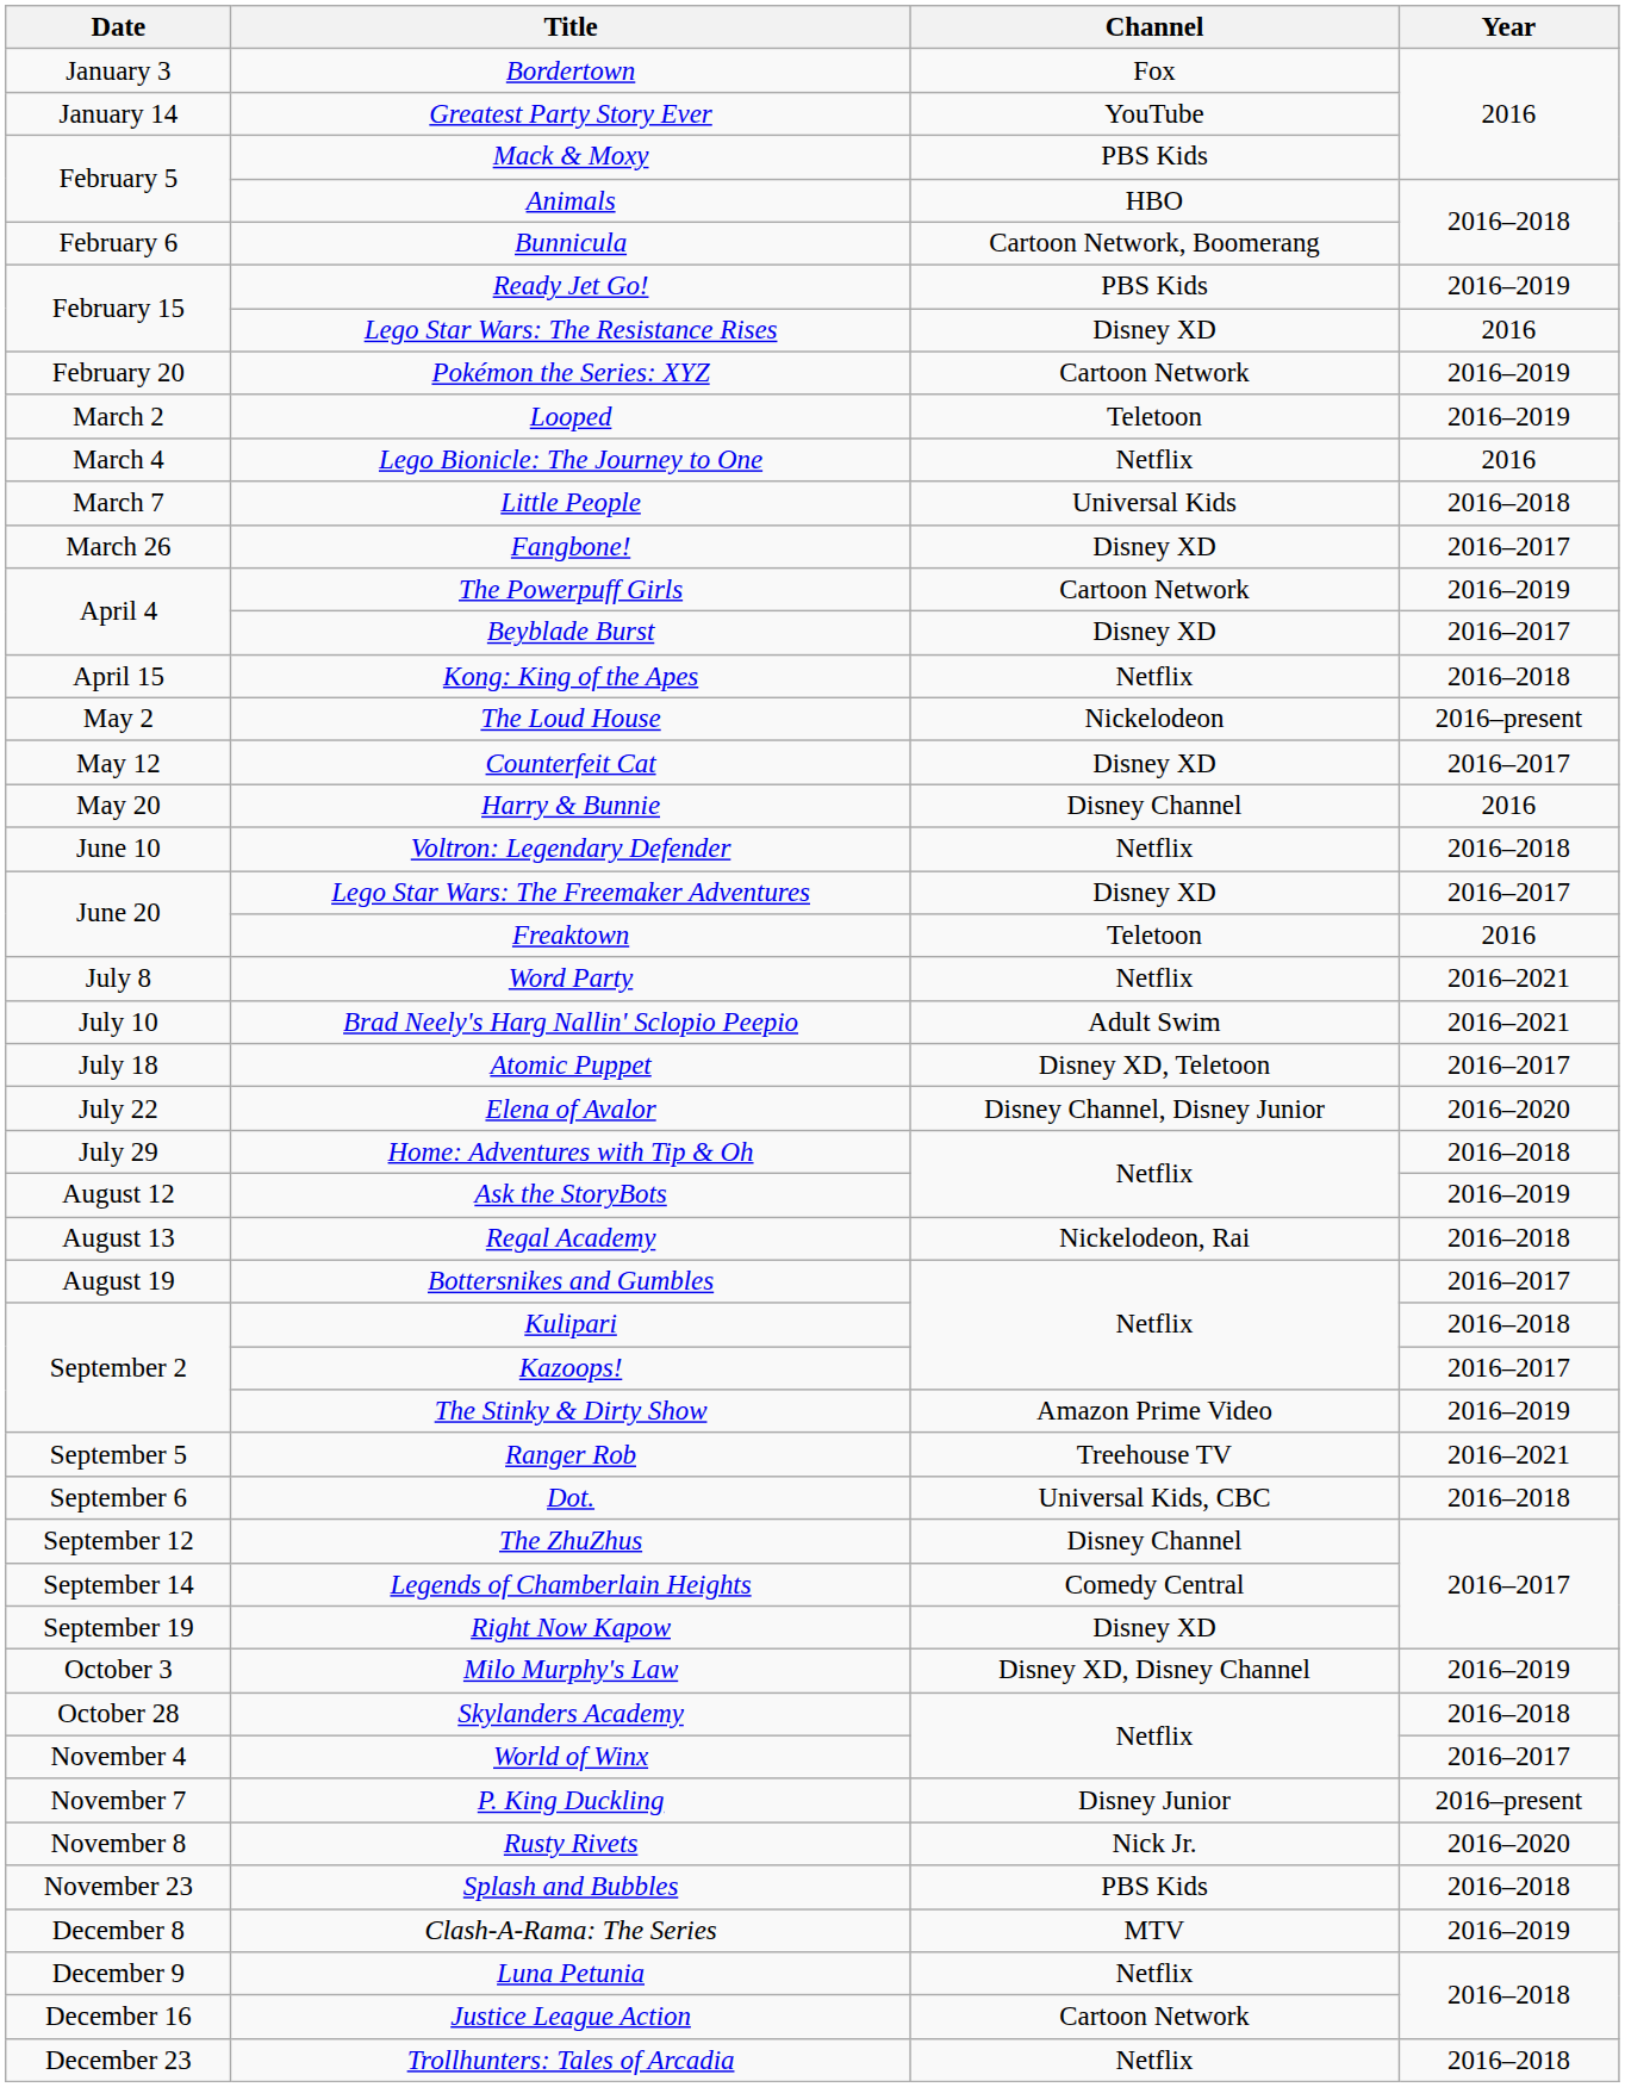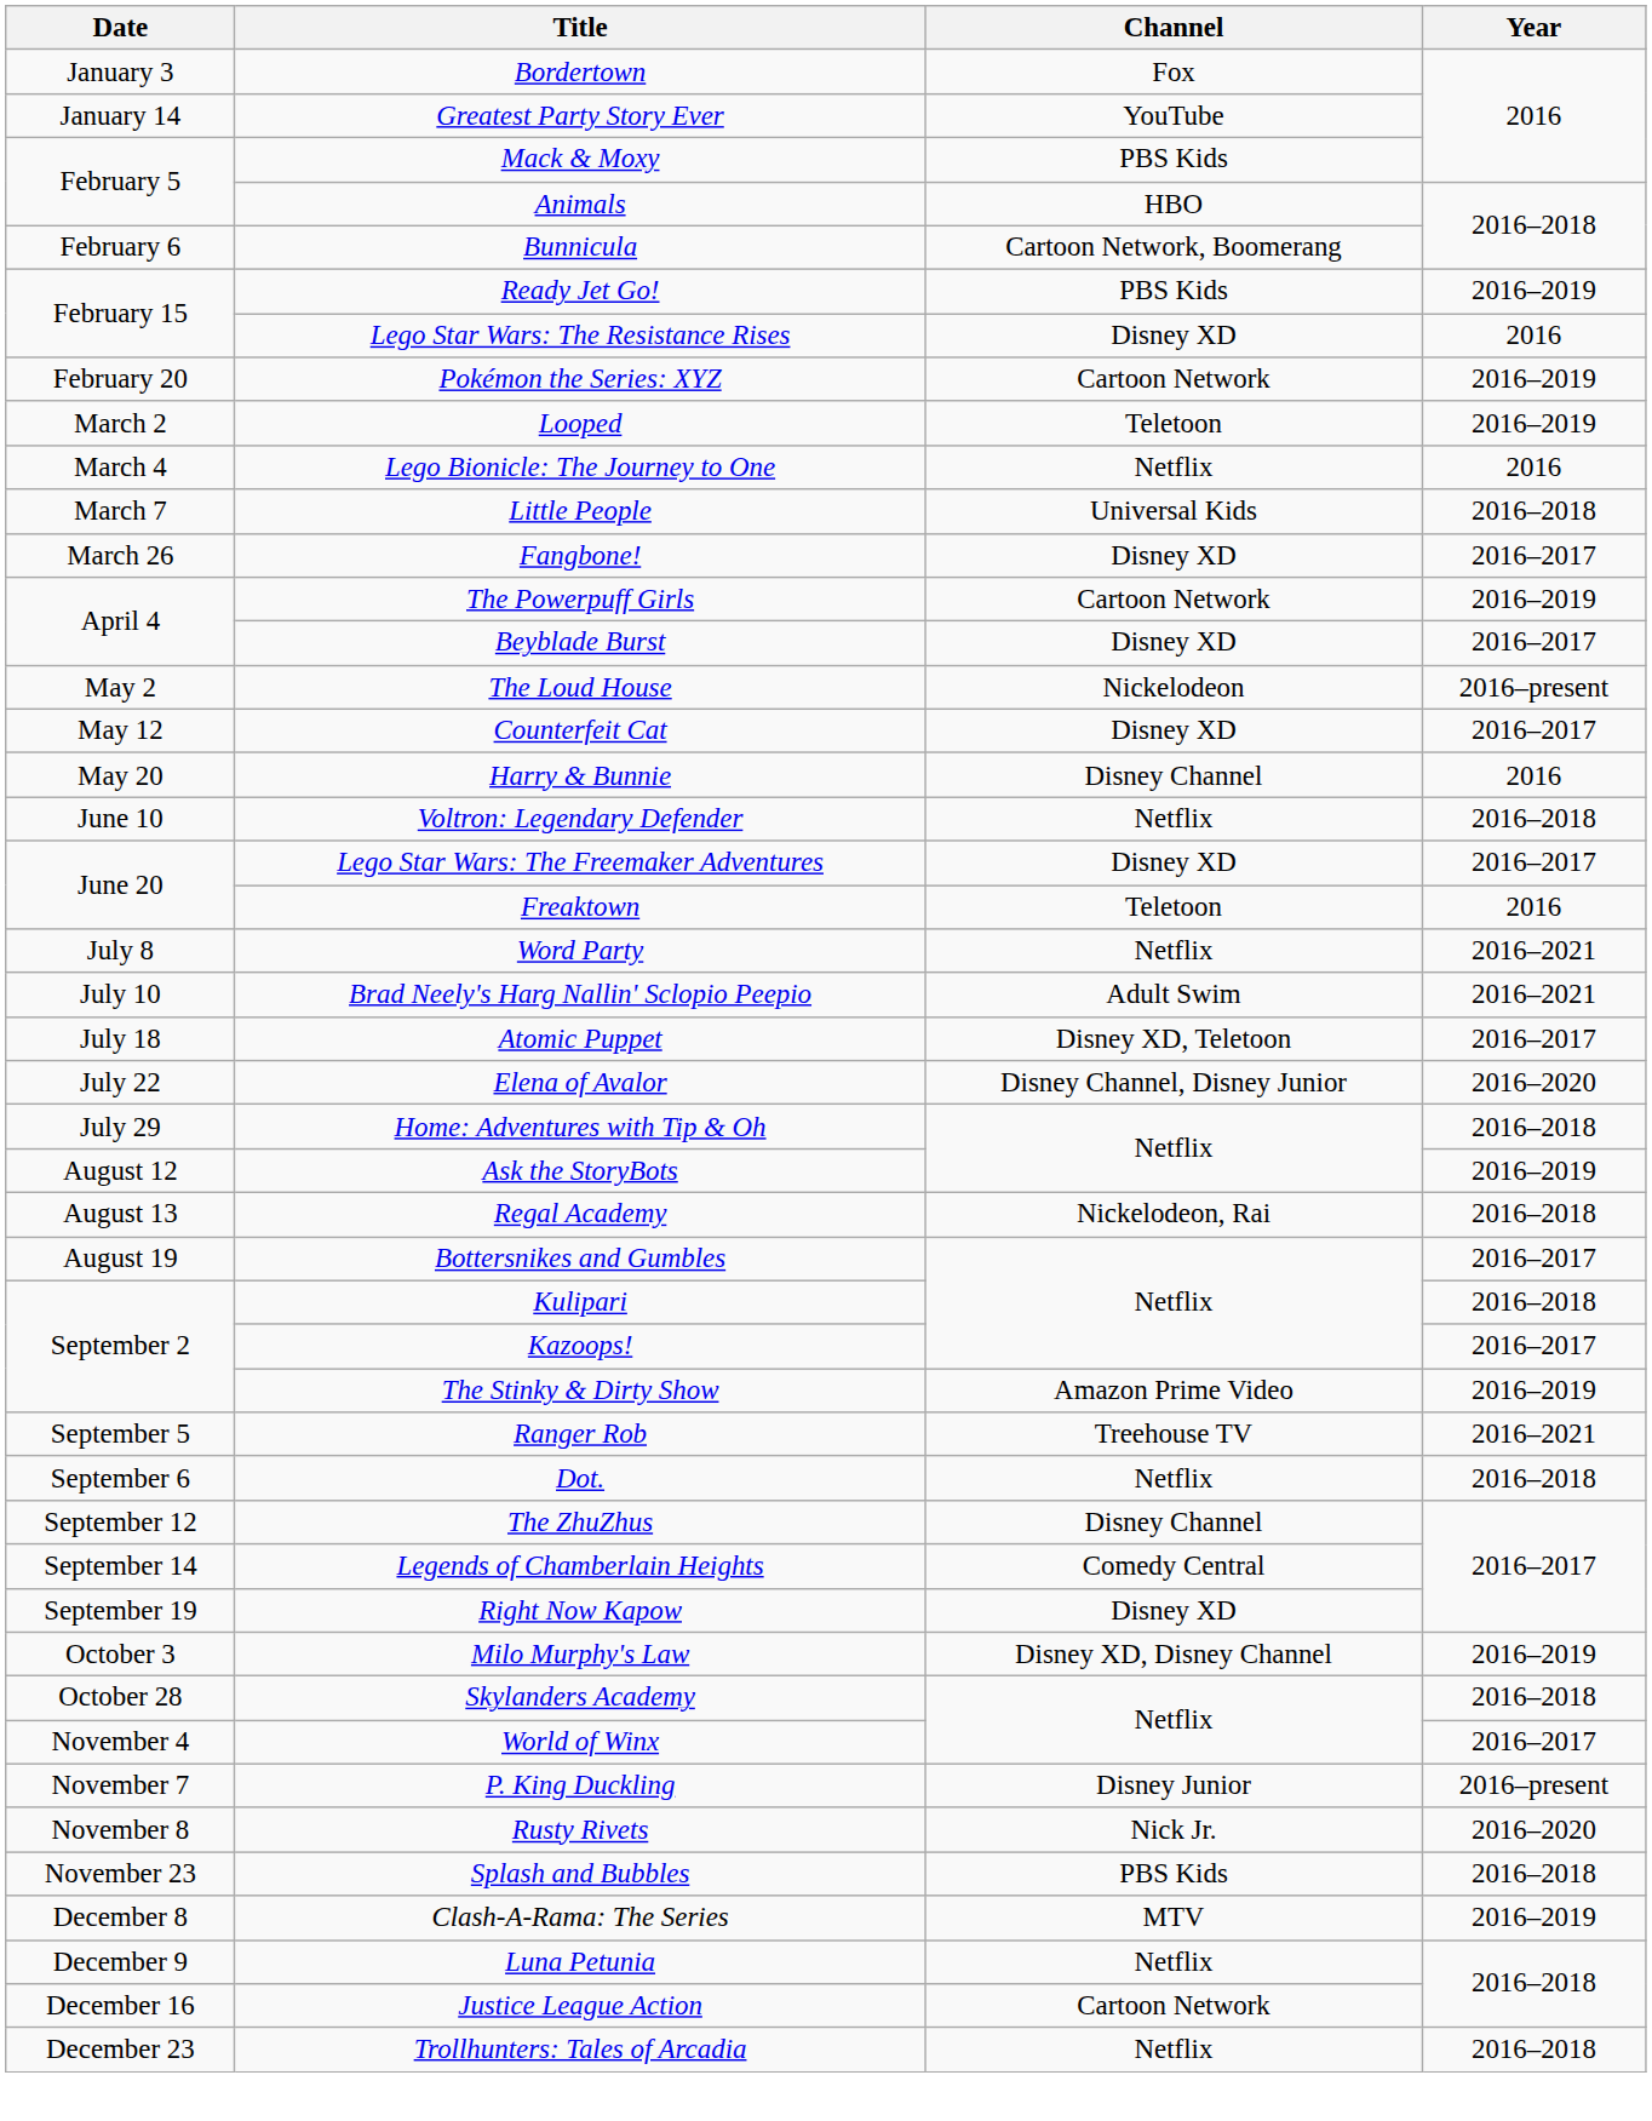- row: April 15 | Kong: King of the Apes | Netflix | 2016–2018
Dot. | Channel: Universal Kids, CBC -> Netflix
